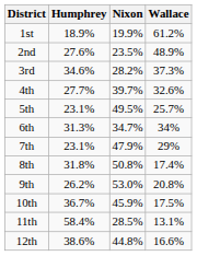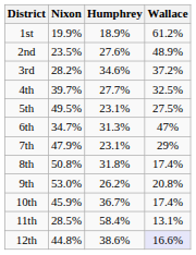columns swapped: Nixon <-> Humphrey
3rd | Wallace: 37.3% -> 37.2%
4th | Wallace: 32.6% -> 32.5%
5th | Wallace: 25.7% -> 27.5%
6th | Wallace: 34% -> 47%
10th | Wallace: 17.5% -> 17.4%
12th | Wallace: no background -> lavender background
